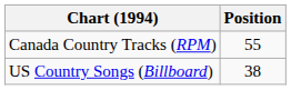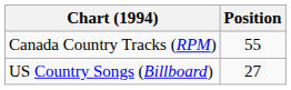US Country Songs (Billboard) | Position: 38 -> 27
